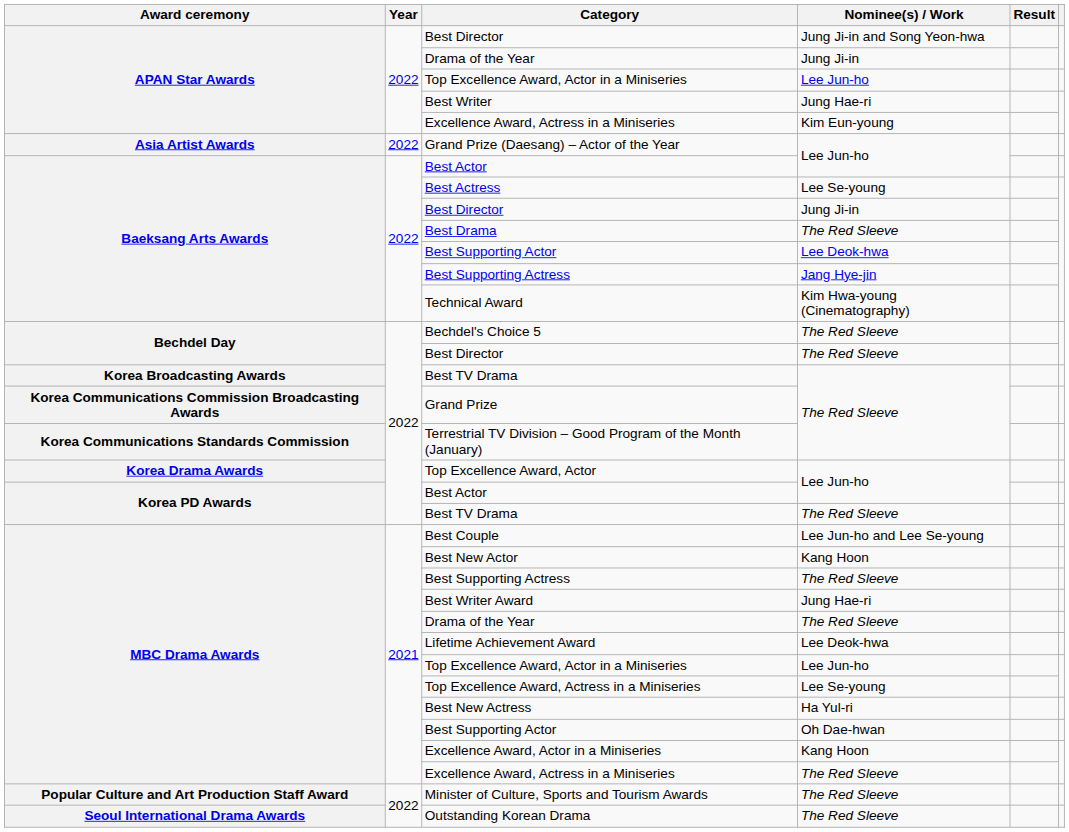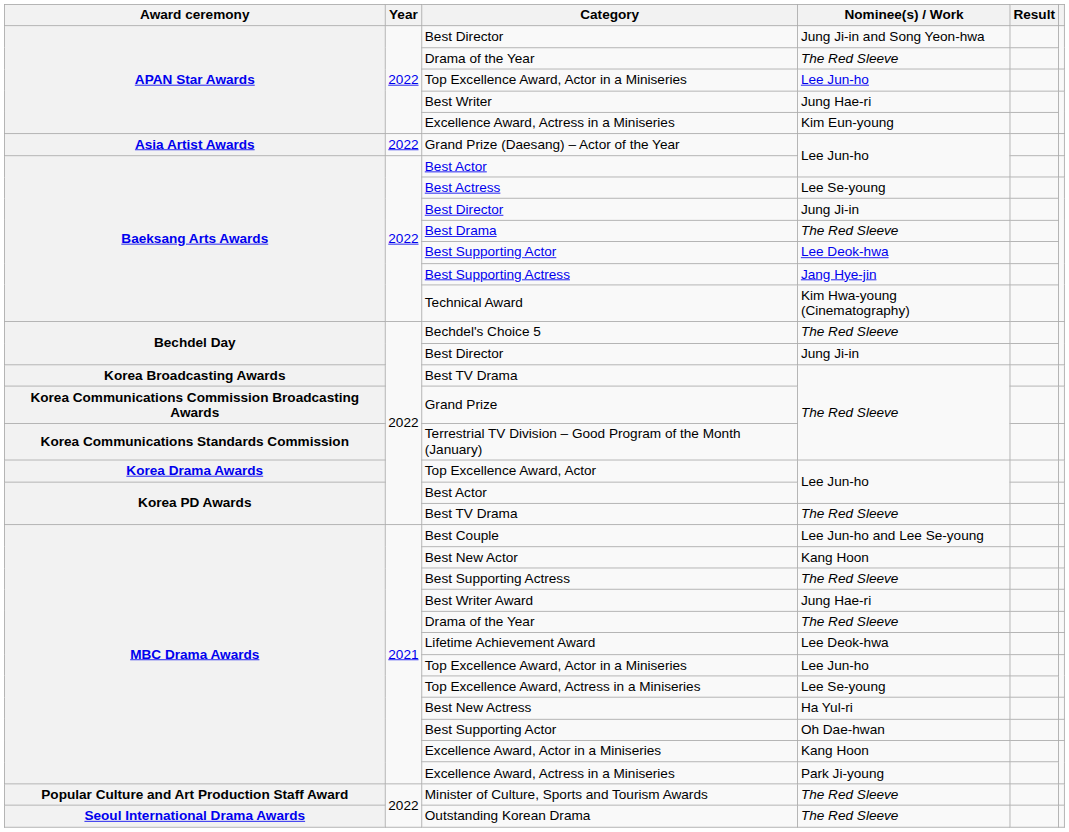APAN Star Awards / Drama of the Year | Nominee(s) / Work: Jung Ji-in -> The Red Sleeve
Bechdel Day / Best Director | Nominee(s) / Work: The Red Sleeve -> Jung Ji-in
MBC Drama Awards / Excellence Award, Actress in a Miniseries | Nominee(s) / Work: The Red Sleeve -> Park Ji-young
